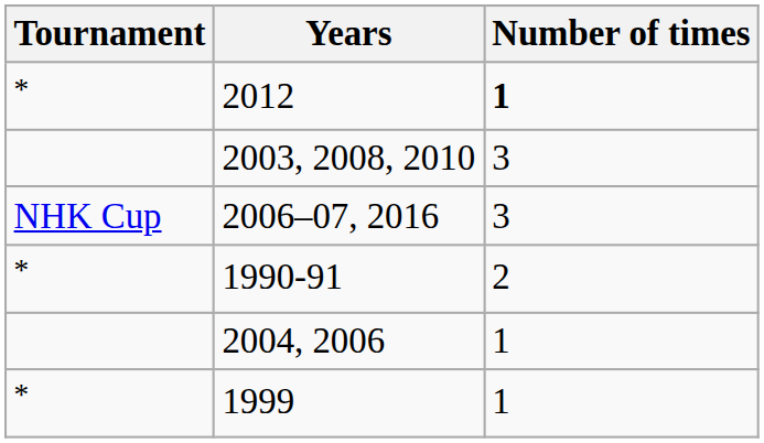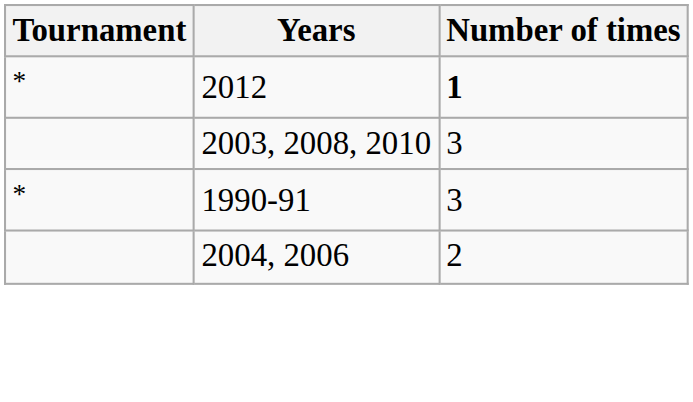- row: NHK Cup | 2006–07, 2016 | 3
1990-91 | Number of times: 2 -> 3
2004, 2006 | Number of times: 1 -> 2
- row: * | 1999 | 1
